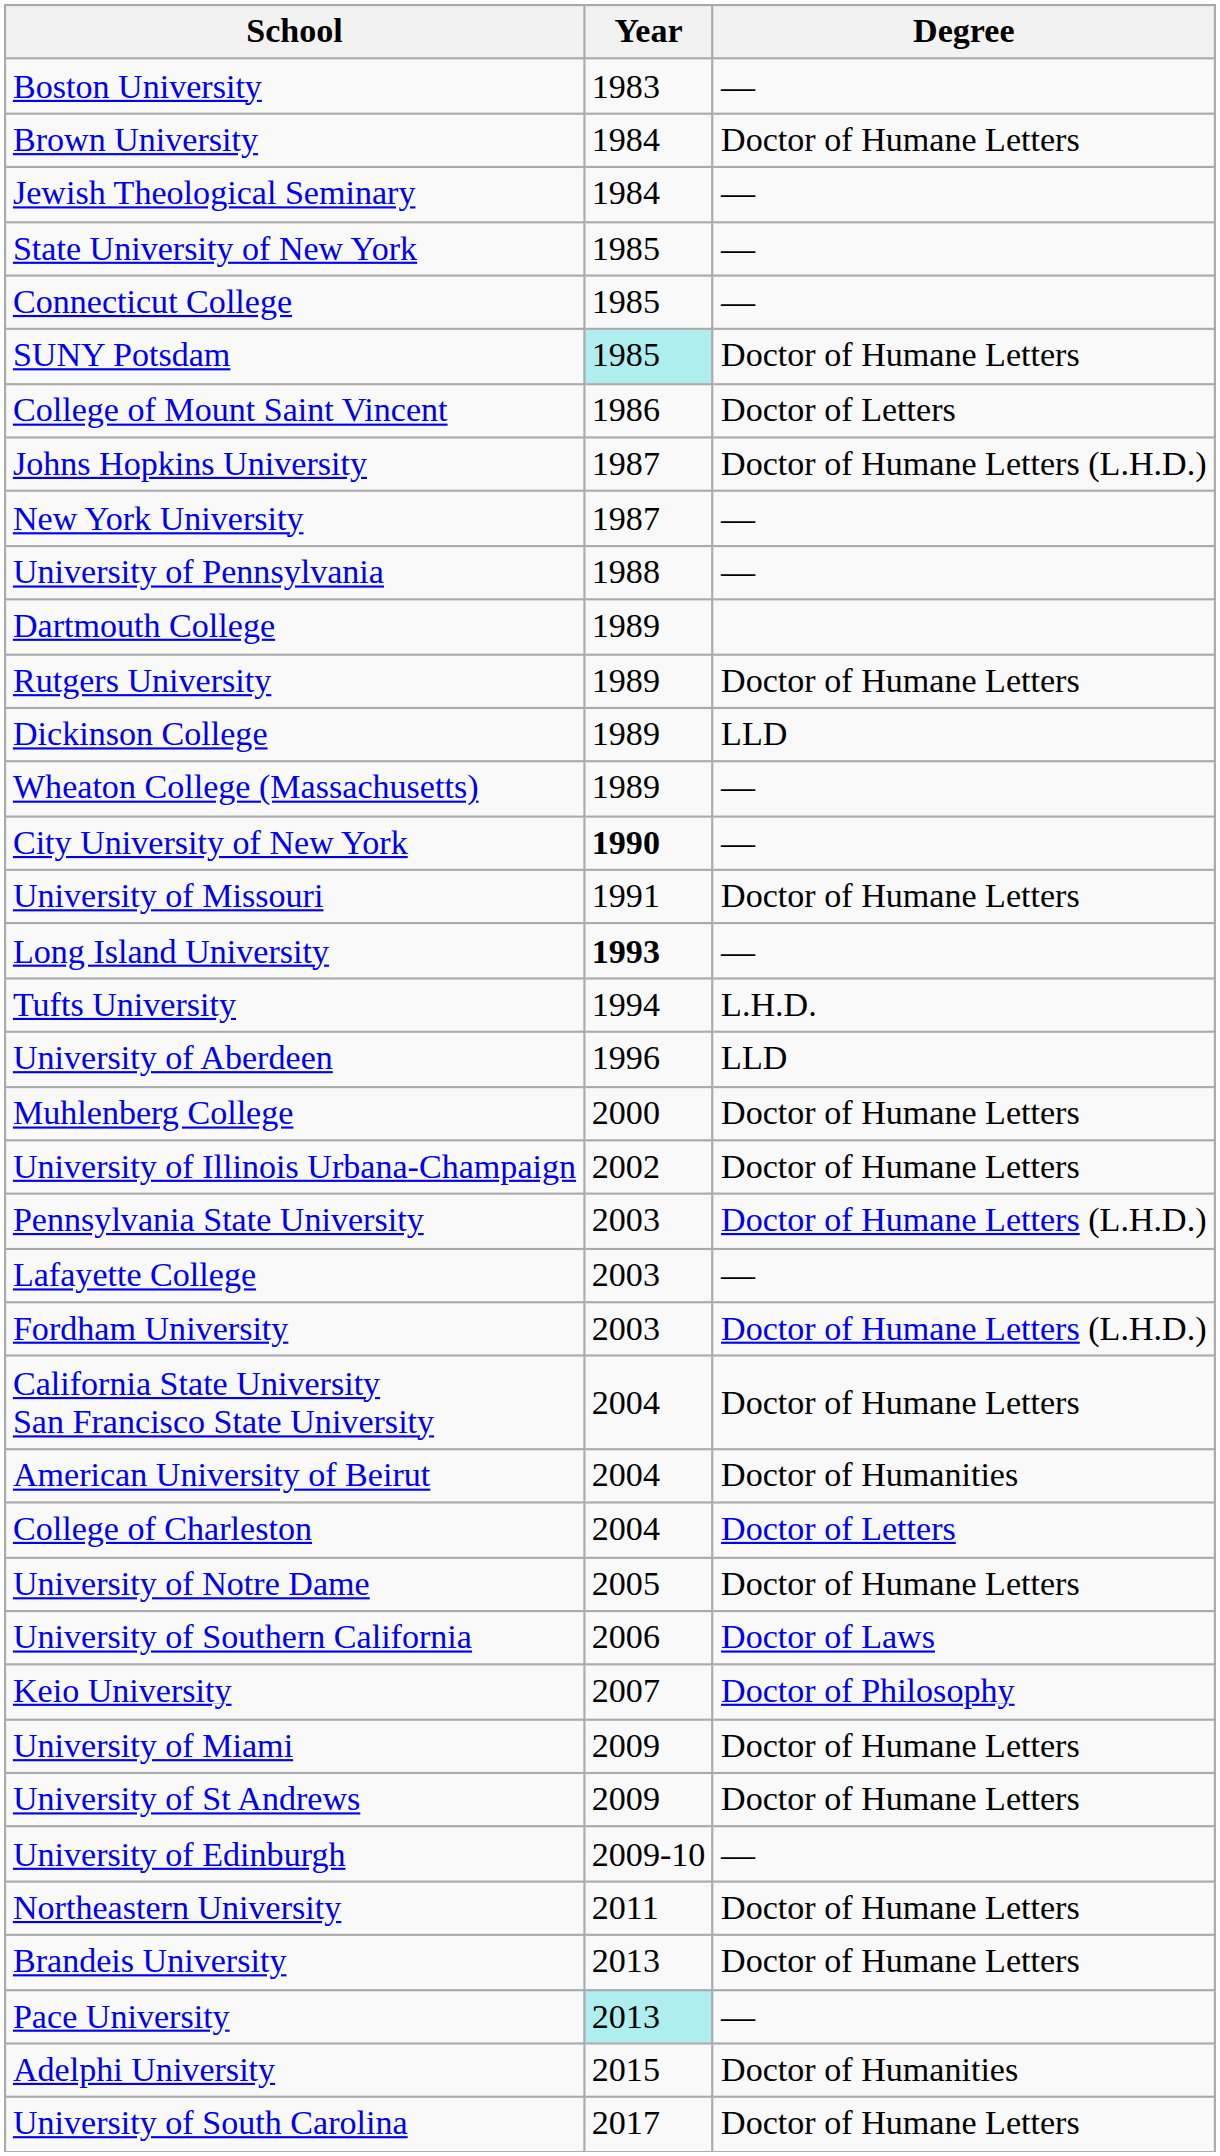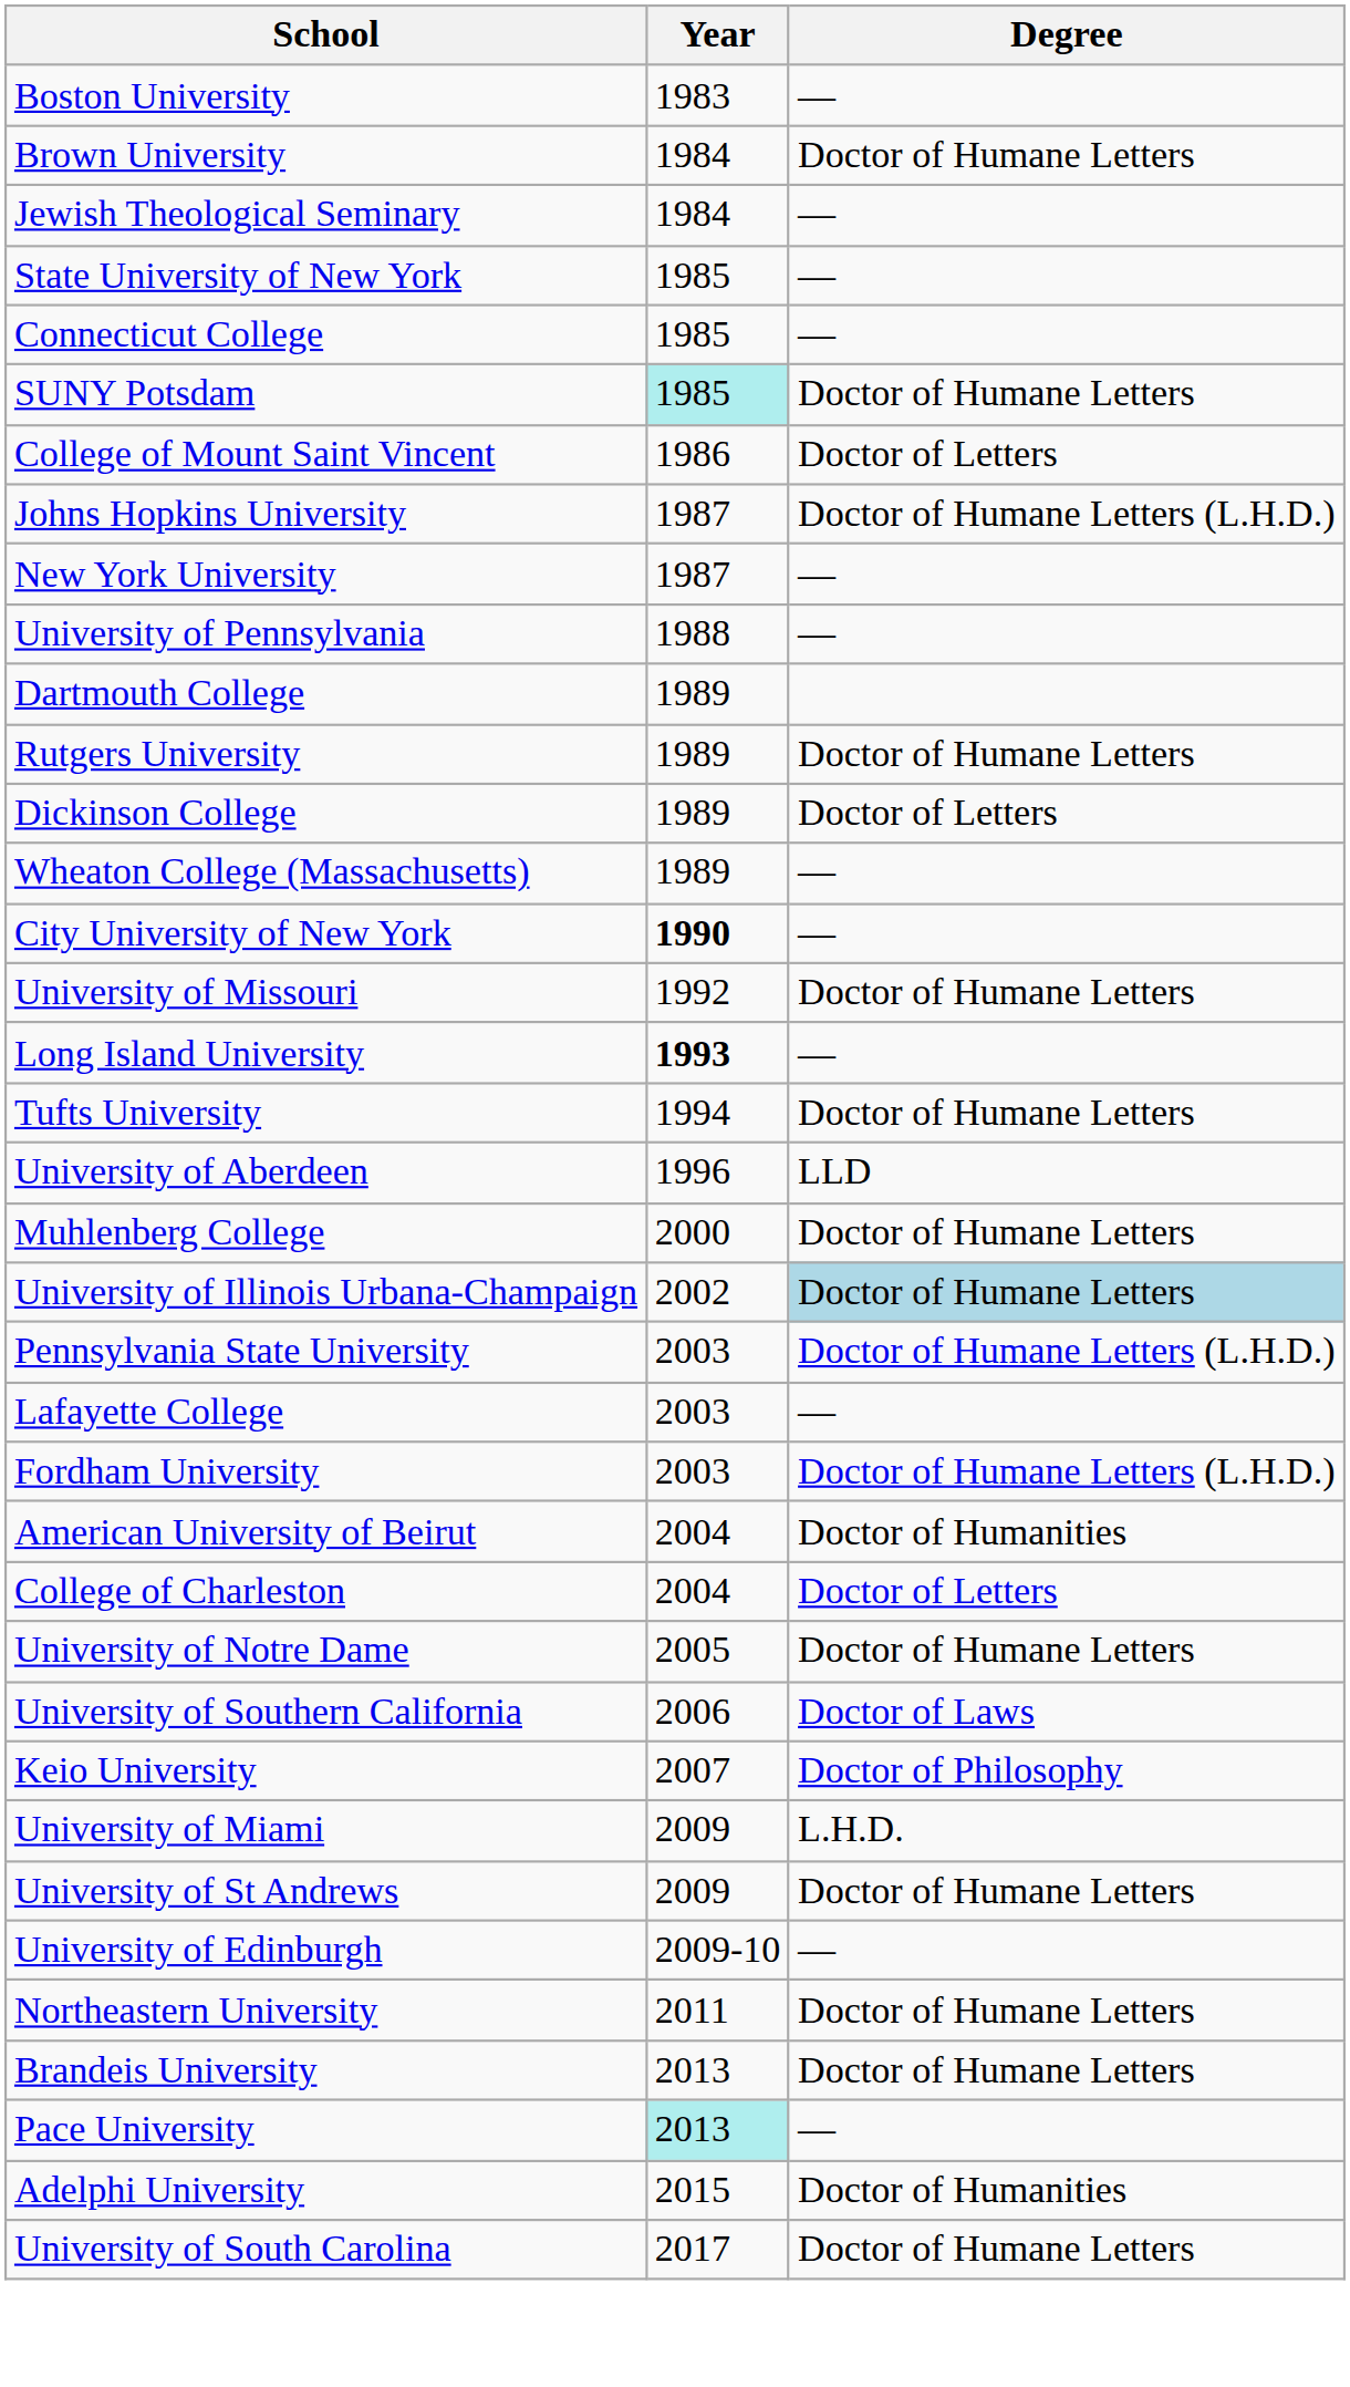Dickinson College | Degree: LLD -> Doctor of Letters
University of Missouri | Year: 1991 -> 1992
Tufts University | Degree: L.H.D. -> Doctor of Humane Letters
University of Illinois Urbana-Champaign | Degree: no background -> lightblue background
- row: California State University San Francisco State University | 2004 | Doctor of Humane Letters
University of Miami | Degree: Doctor of Humane Letters -> L.H.D.
